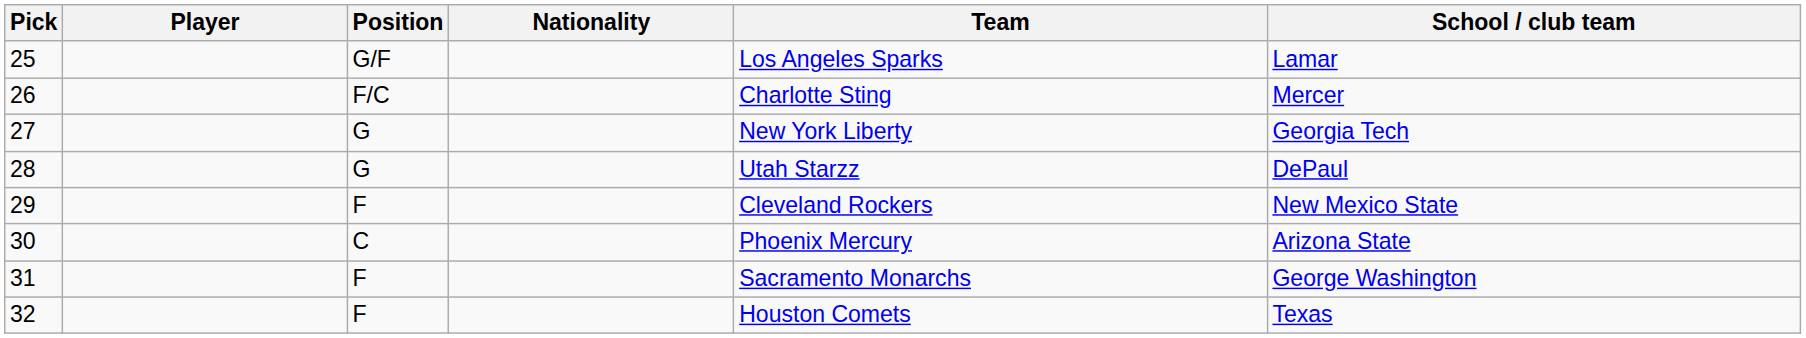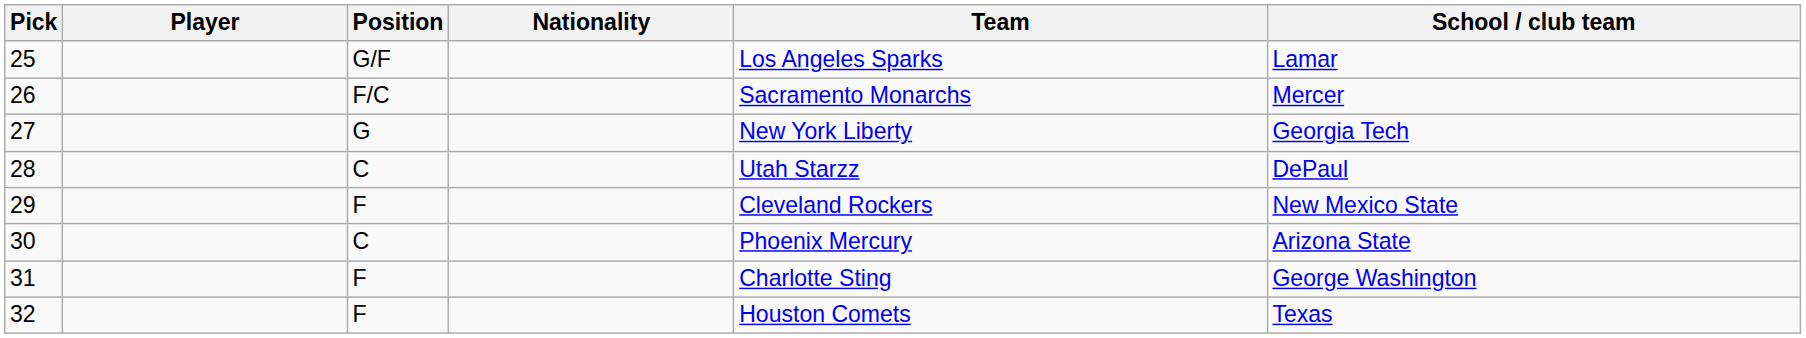26 | Team: Charlotte Sting -> Sacramento Monarchs
28 | Position: G -> C
31 | Team: Sacramento Monarchs -> Charlotte Sting
